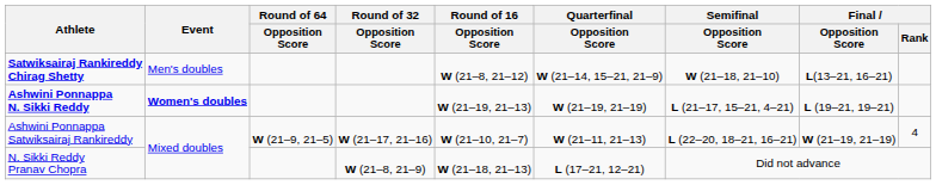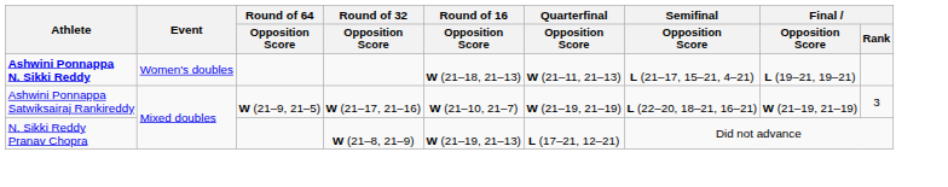- row: Satwiksairaj Rankireddy Chirag Shetty | Men's doubles | W (21–8, 21–12) | W (21–14, 15–21, 21–9) | W (21–18, 21–10) | L(13–21, 16–21)
Ashwini Ponnappa N. Sikki Reddy | Event: bold -> normal
Ashwini Ponnappa N. Sikki Reddy | Round of 16 / Opposition Score: W (21–19, 21–13) -> W (21–18, 21–13)
Ashwini Ponnappa N. Sikki Reddy | Quarterfinal / Opposition Score: W (21–19, 21–19) -> W (21–11, 21–13)
Ashwini Ponnappa Satwiksairaj Rankireddy | Quarterfinal / Opposition Score: W (21–11, 21–13) -> W (21–19, 21–19)
Ashwini Ponnappa Satwiksairaj Rankireddy | Final / Rank: 4 -> 3
N. Sikki Reddy Pranav Chopra | Round of 16 / Opposition Score: W (21–18, 21–13) -> W (21–19, 21–13)
